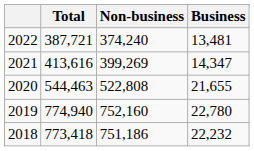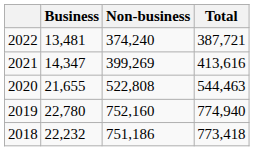columns swapped: Business <-> Total
